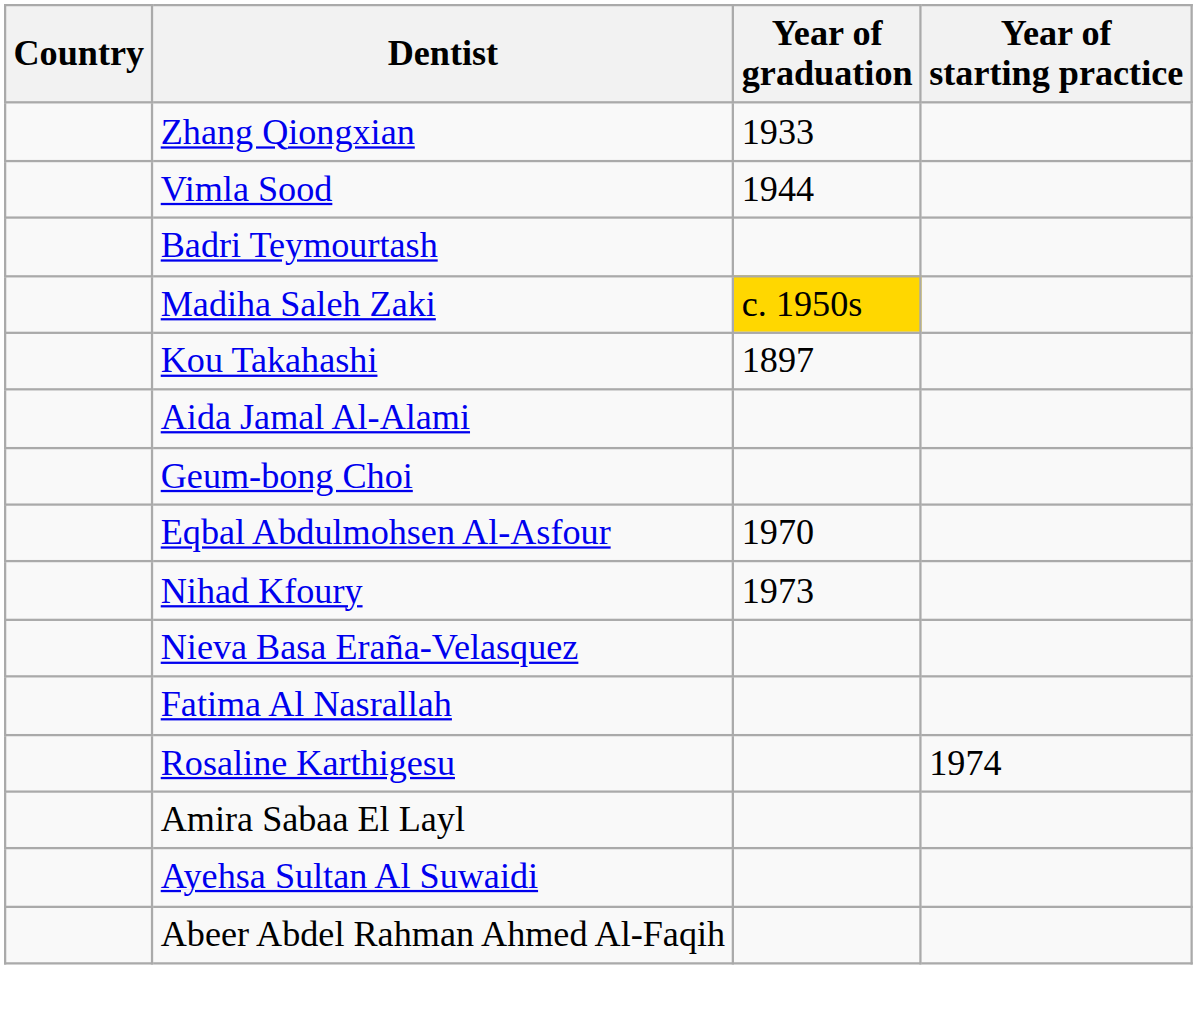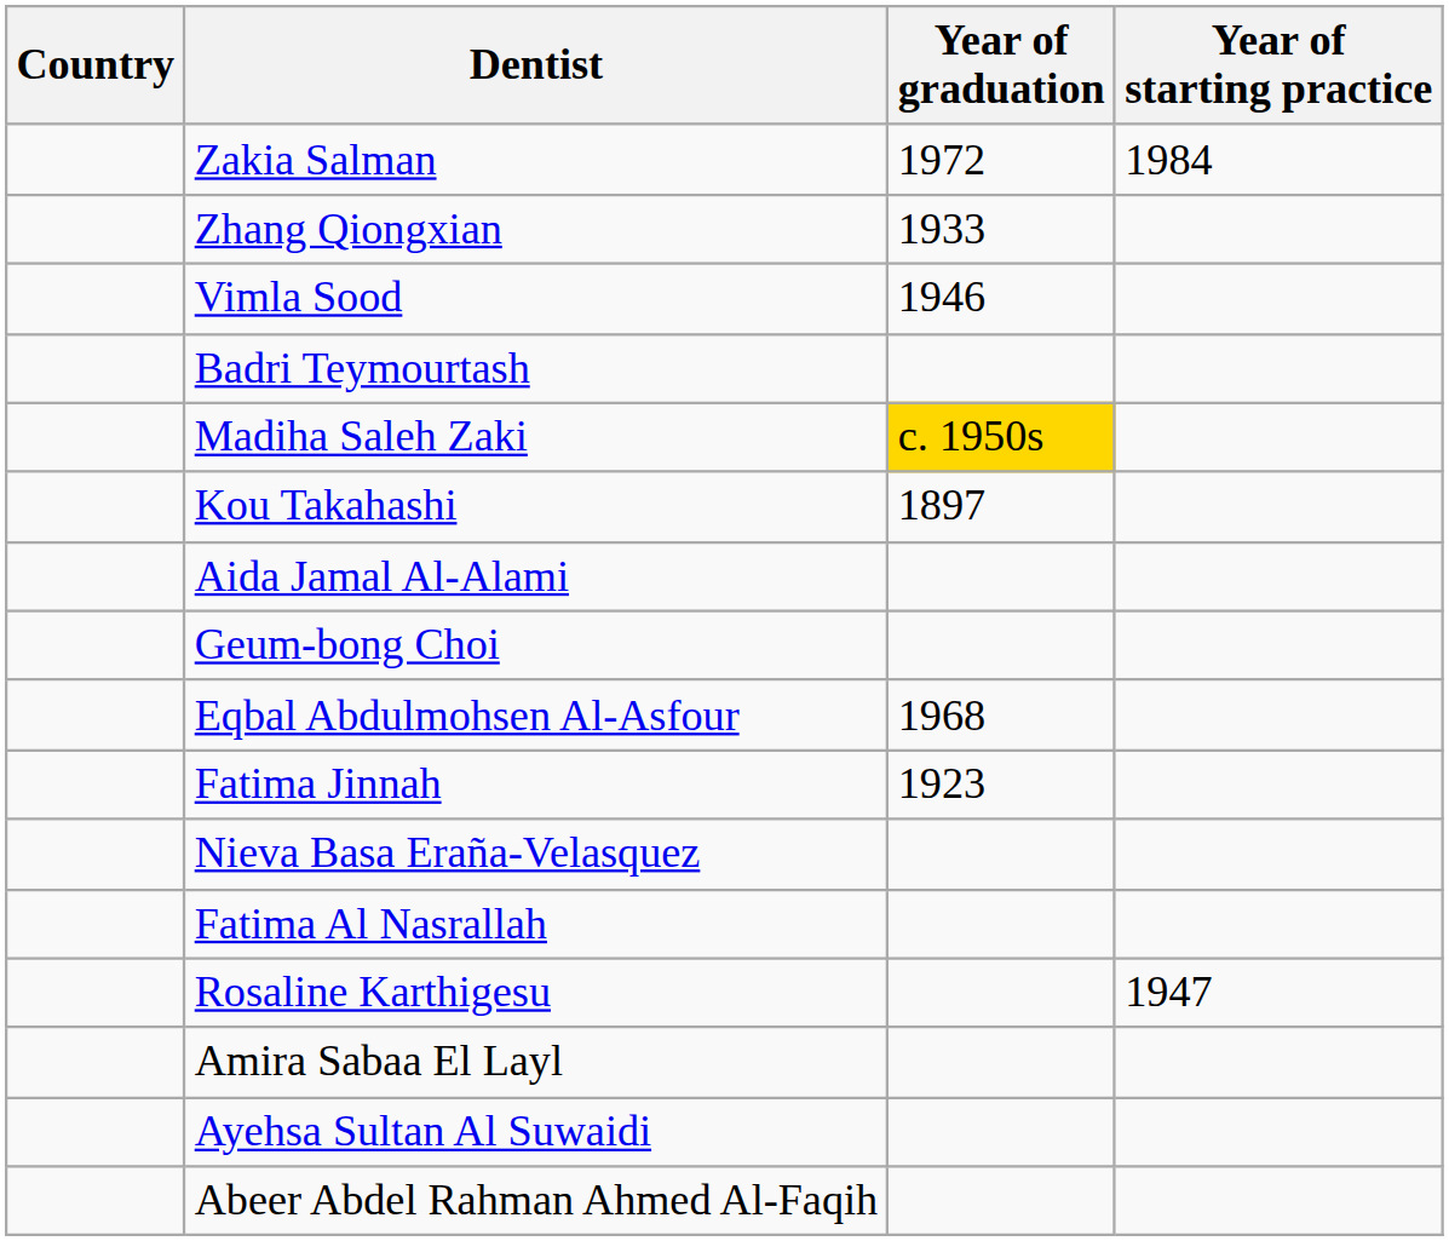+ row: Zakia Salman | 1972 | 1984
Vimla Sood | Year of graduation: 1944 -> 1946
Eqbal Abdulmohsen Al-Asfour | Year of graduation: 1970 -> 1968
- row: Nihad Kfoury | 1973
+ row: Fatima Jinnah | 1923
Rosaline Karthigesu | Year of starting practice: 1974 -> 1947
